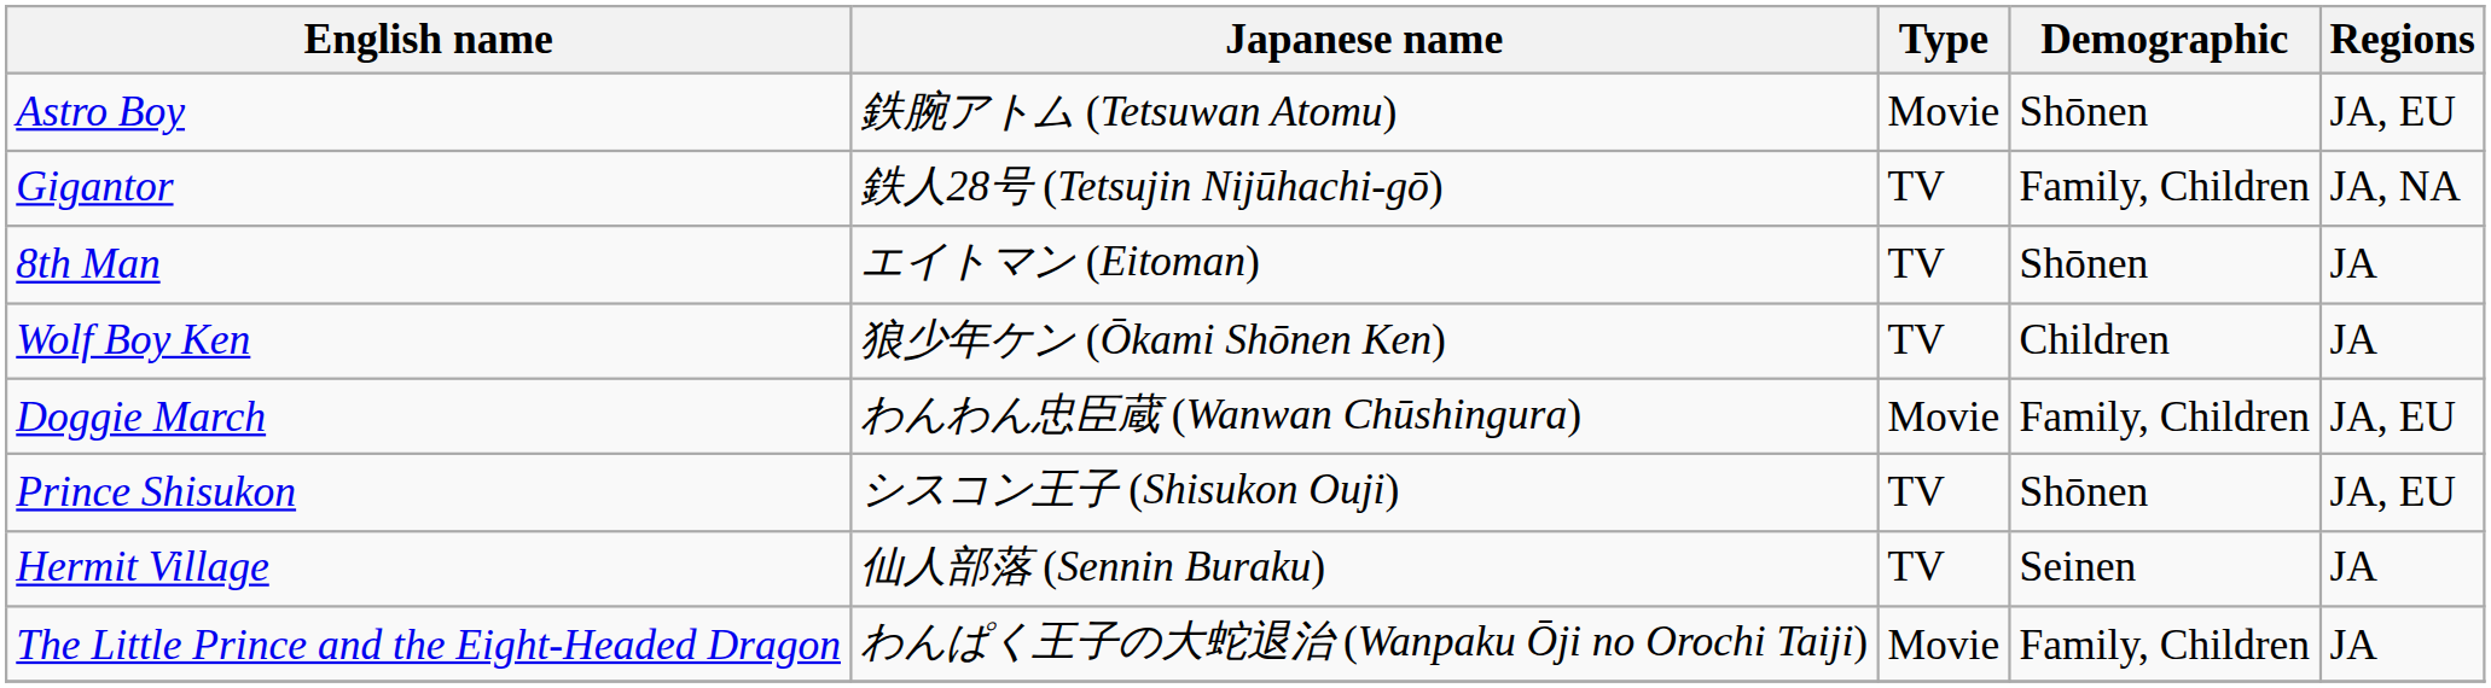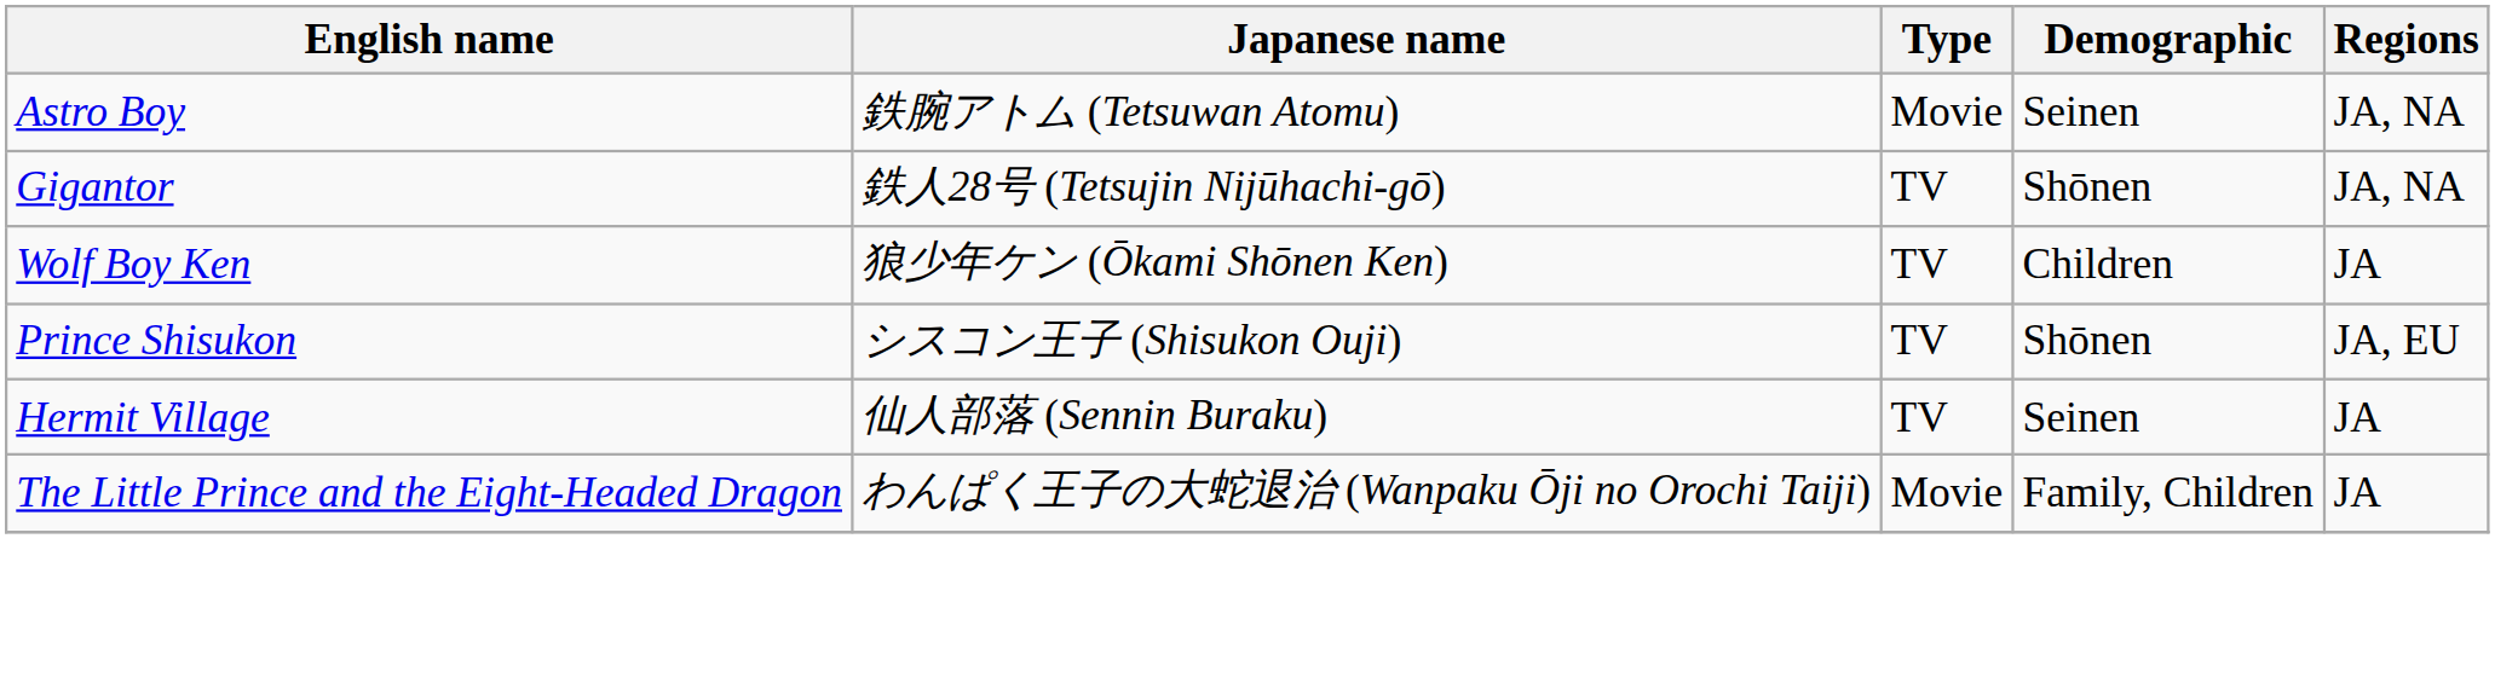Astro Boy | Demographic: Shōnen -> Seinen
Astro Boy | Regions: JA, EU -> JA, NA
Gigantor | Demographic: Family, Children -> Shōnen
- row: 8th Man | エイトマン (Eitoman) | TV | Shōnen | JA
- row: Doggie March | わんわん忠臣蔵 (Wanwan Chūshingura) | Movie | Family, Children | JA, EU
